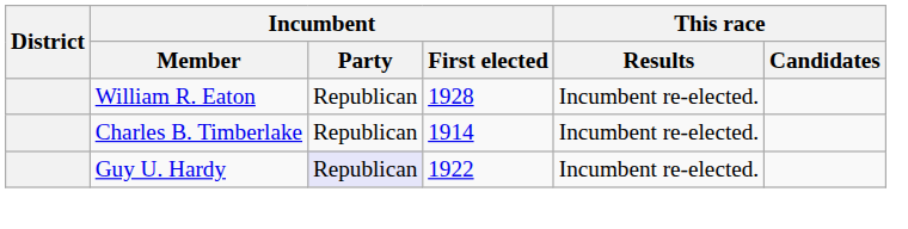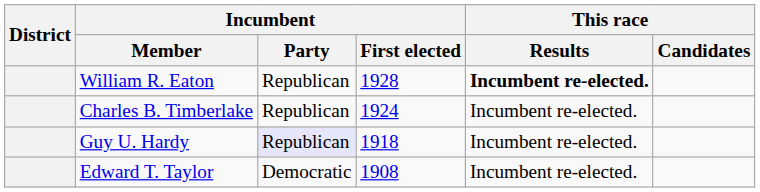William R. Eaton | This race / Results: normal -> bold
Charles B. Timberlake | Incumbent / First elected: 1914 -> 1924
Guy U. Hardy | Incumbent / First elected: 1922 -> 1918
+ row: Edward T. Taylor | Democratic | 1908 | Incumbent re-elected.
